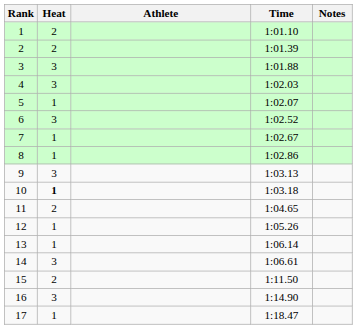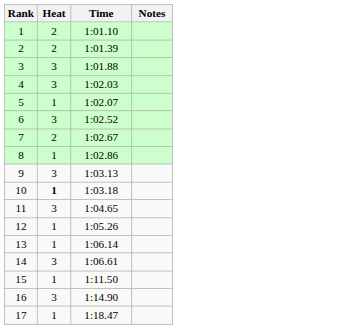- column: Athlete
7 | Heat: 1 -> 2
11 | Heat: 2 -> 3
15 | Heat: 2 -> 1
